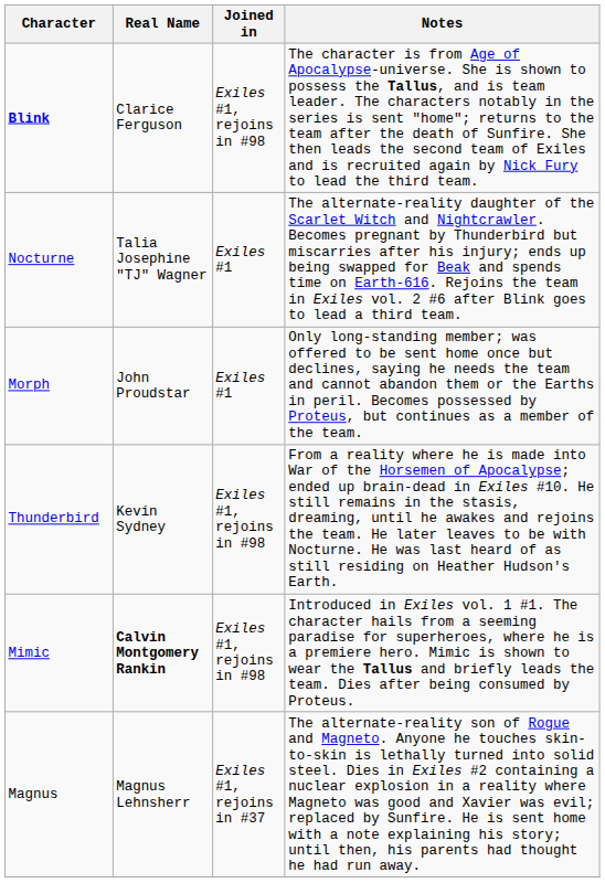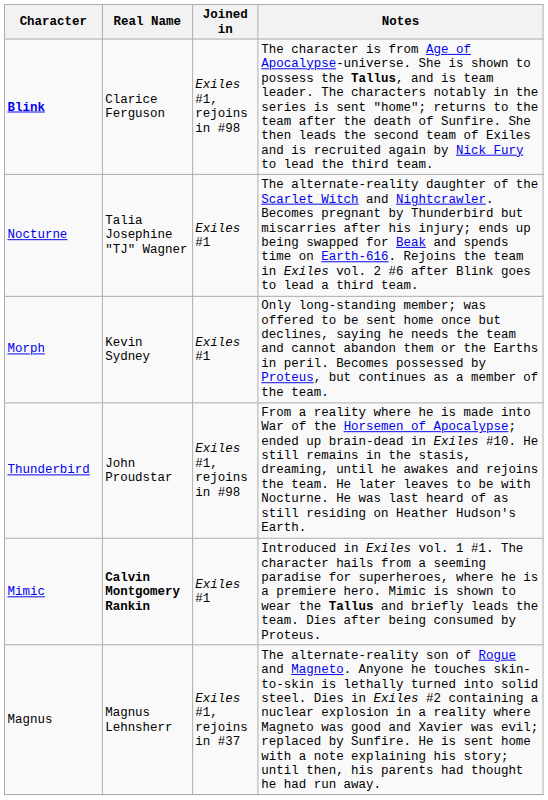Morph | Real Name: John Proudstar -> Kevin Sydney
Thunderbird | Real Name: Kevin Sydney -> John Proudstar
Mimic | Joined in: Exiles #1, rejoins in #98 -> Exiles #1
